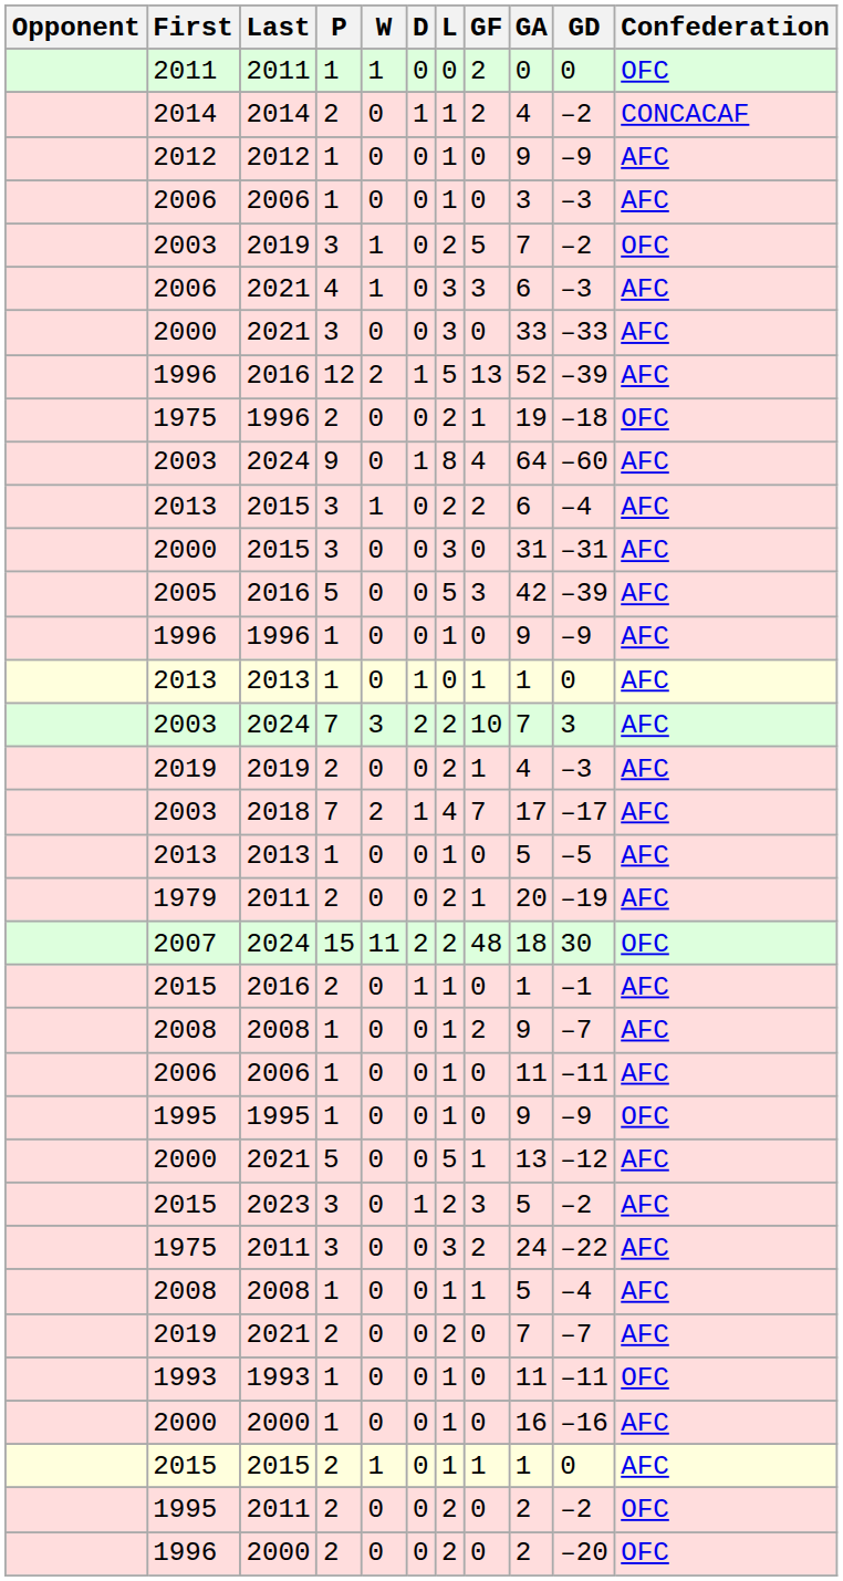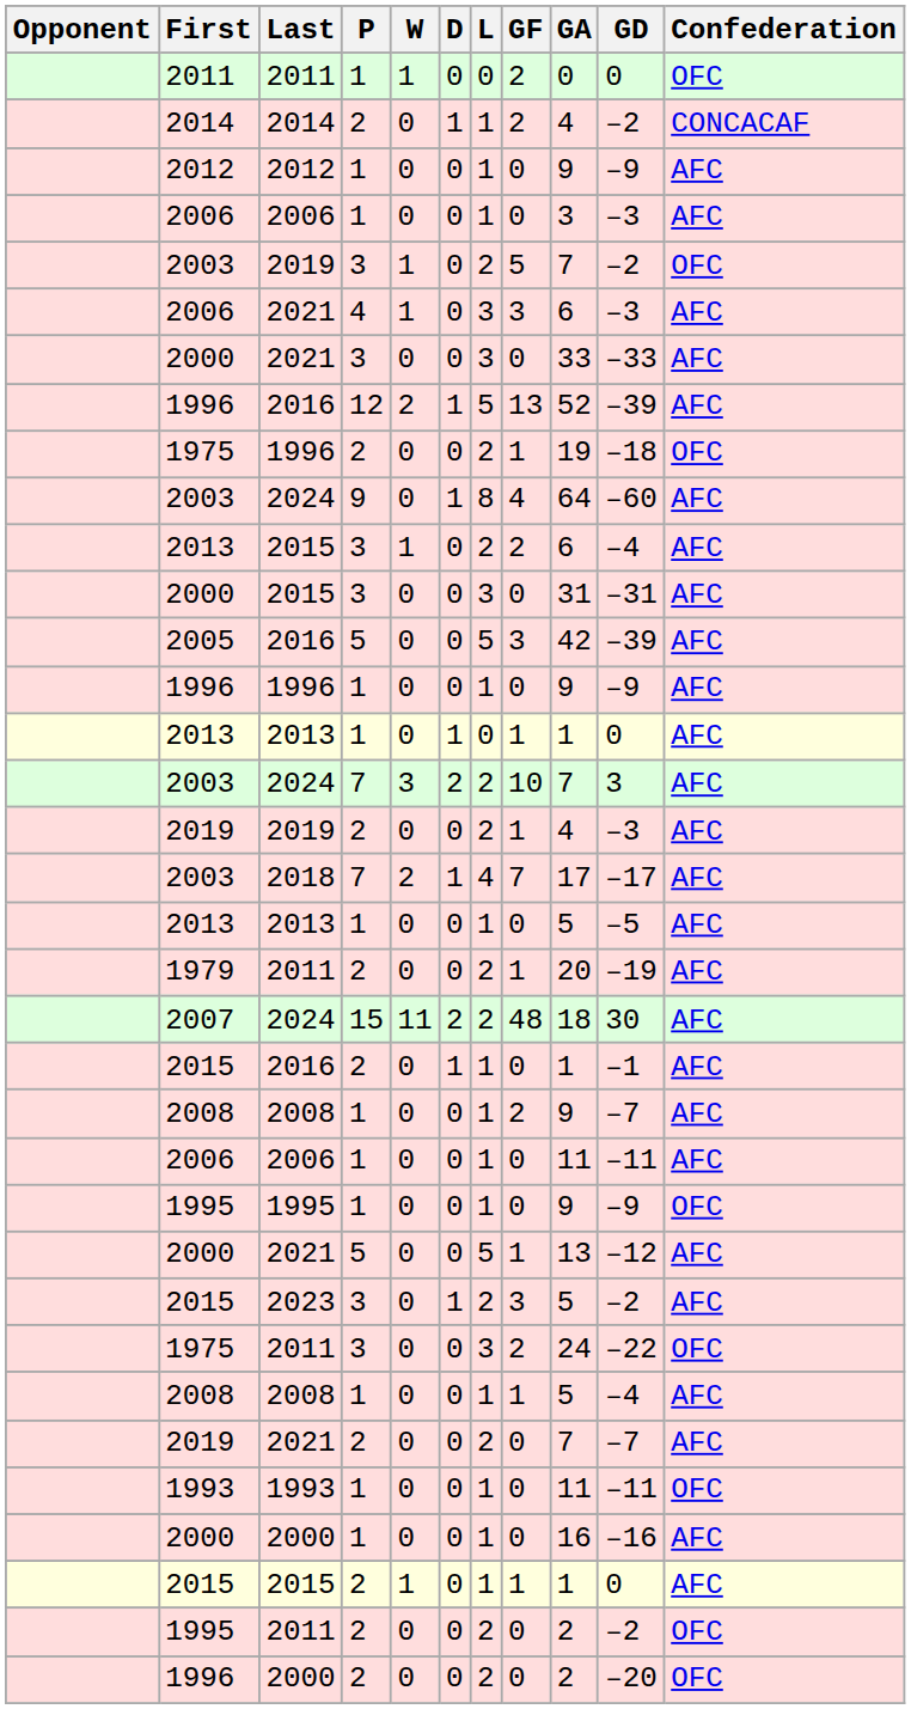2007 | Confederation: OFC -> AFC
1975 / 2011 | Confederation: AFC -> OFC
